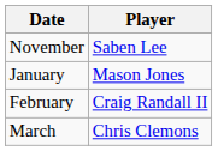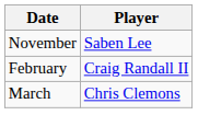- row: January | Mason Jones
